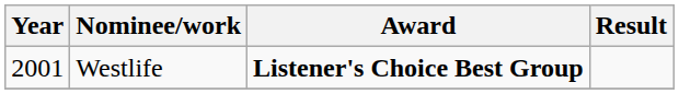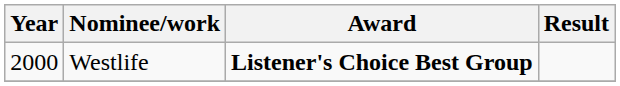Westlife | Year: 2001 -> 2000
